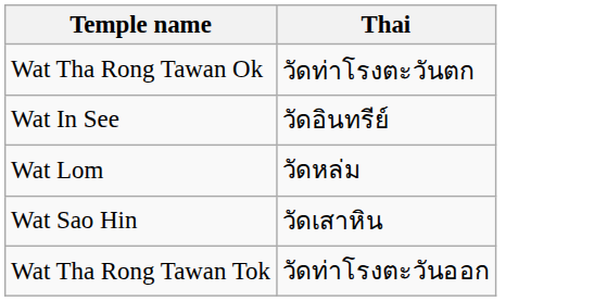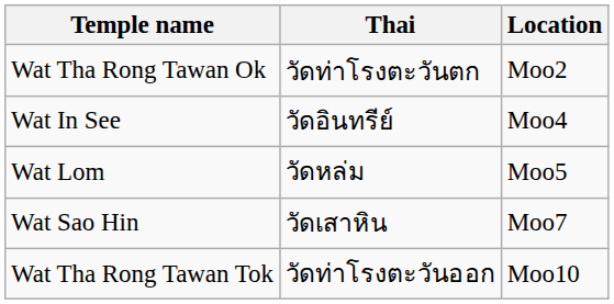+ column: Location | Moo2 | Moo4 | Moo5 | Moo7 | Moo10
